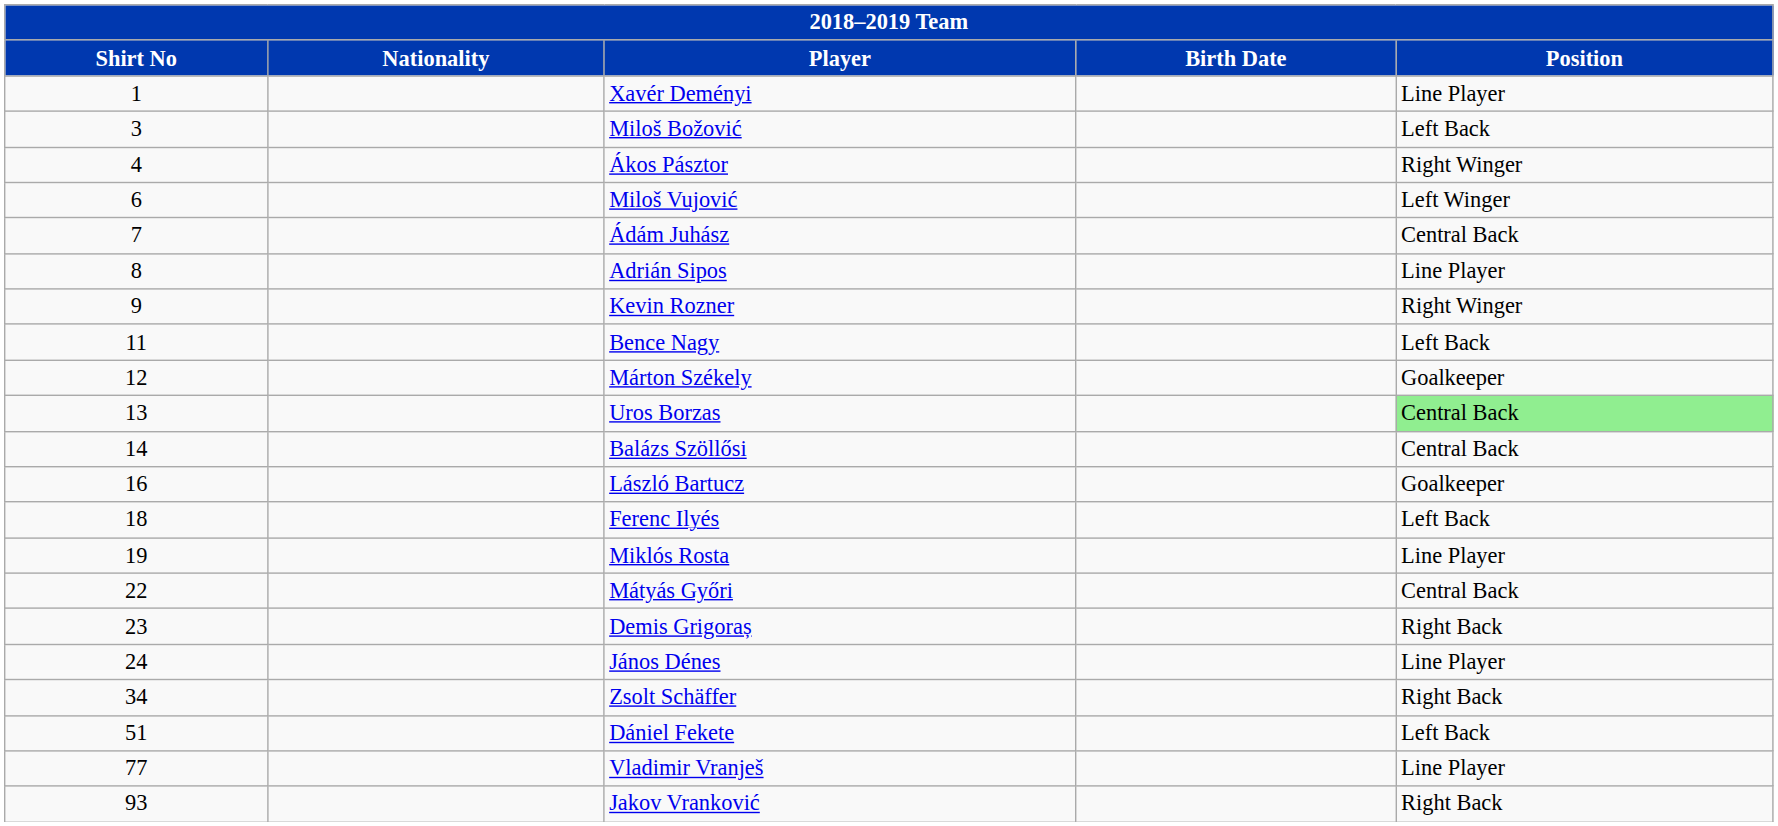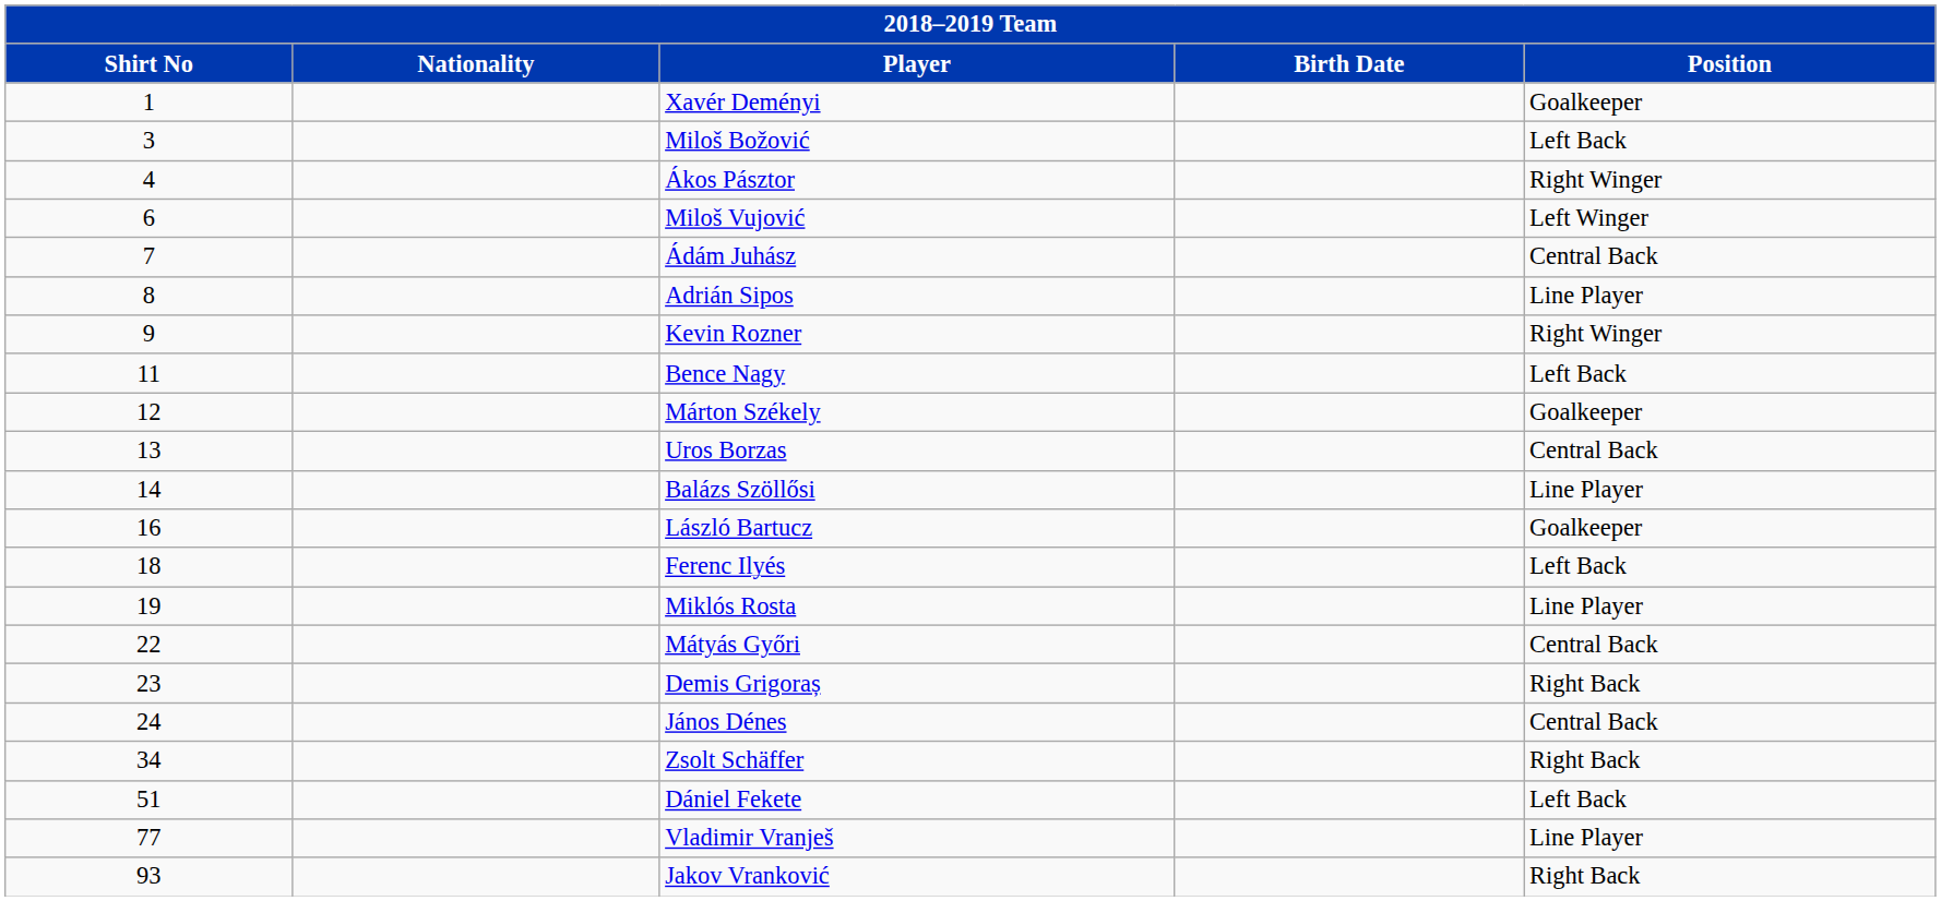Xavér Deményi | Position: Line Player -> Goalkeeper
Uros Borzas | Position: lightgreen background -> no background
Balázs Szöllősi | Position: Central Back -> Line Player
János Dénes | Position: Line Player -> Central Back
